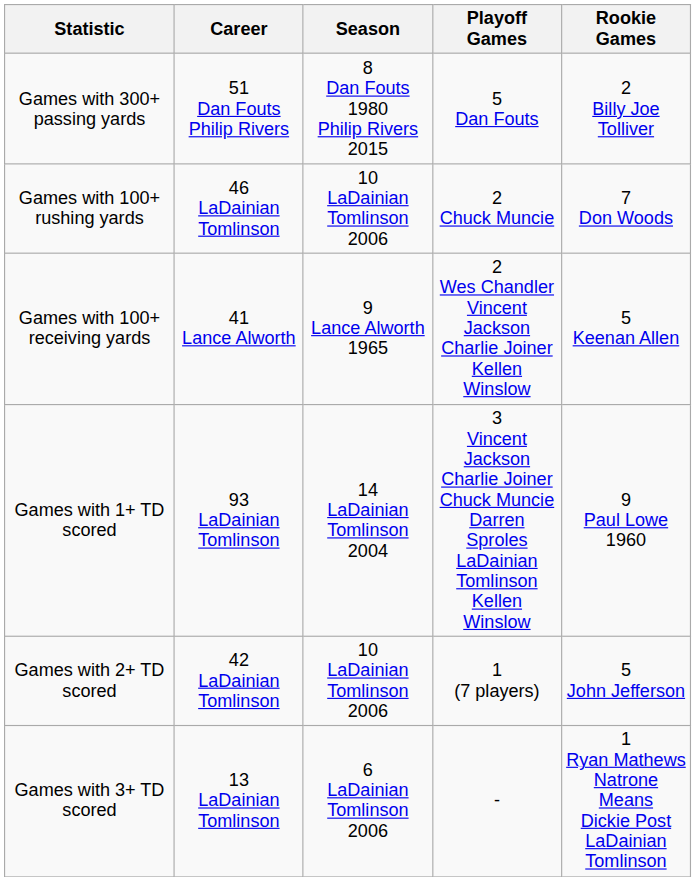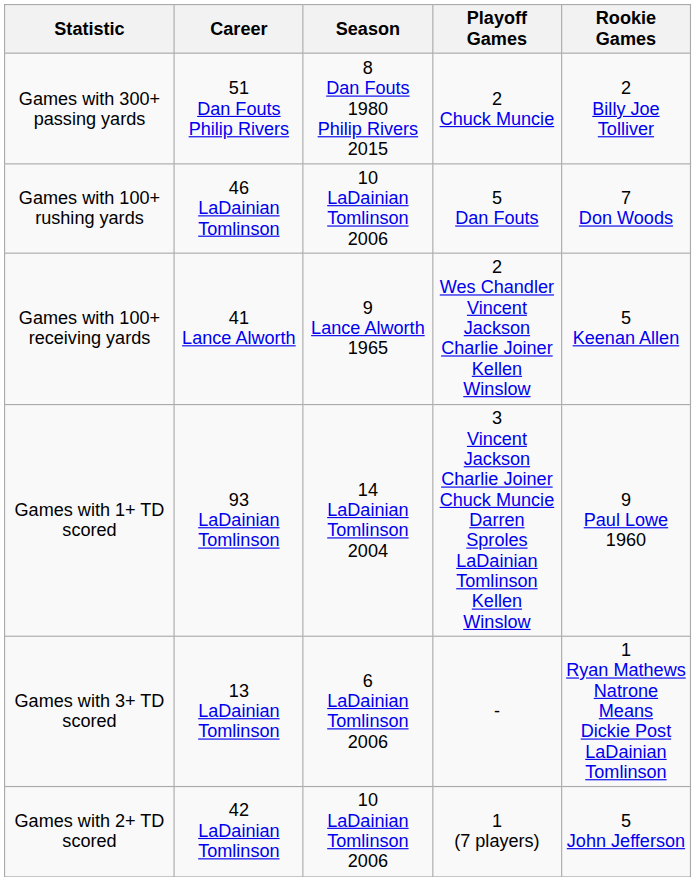Games with 300+ passing yards | Playoff Games: 5 Dan Fouts -> 2 Chuck Muncie
Games with 100+ rushing yards | Playoff Games: 2 Chuck Muncie -> 5 Dan Fouts
rows swapped: Games with 2+ TD scored <-> Games with 3+ TD scored
